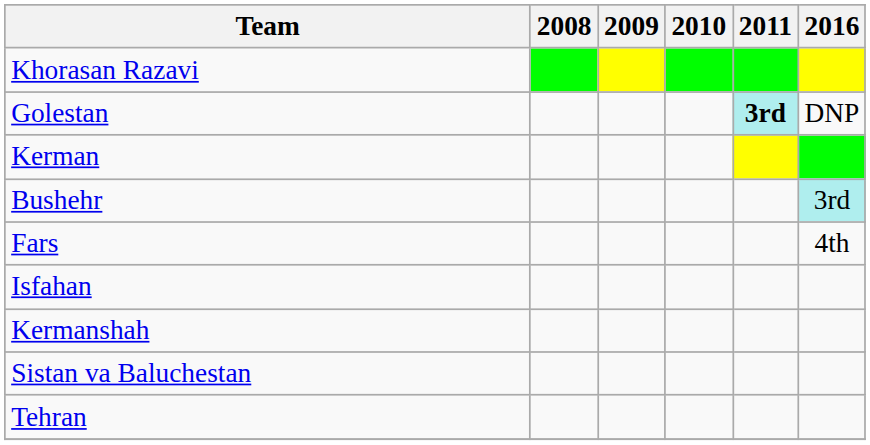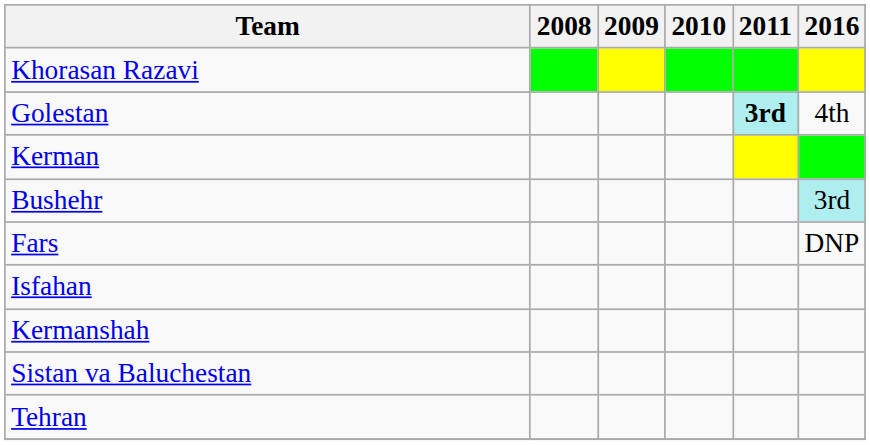Golestan | 2016: DNP -> 4th
Fars | 2016: 4th -> DNP
